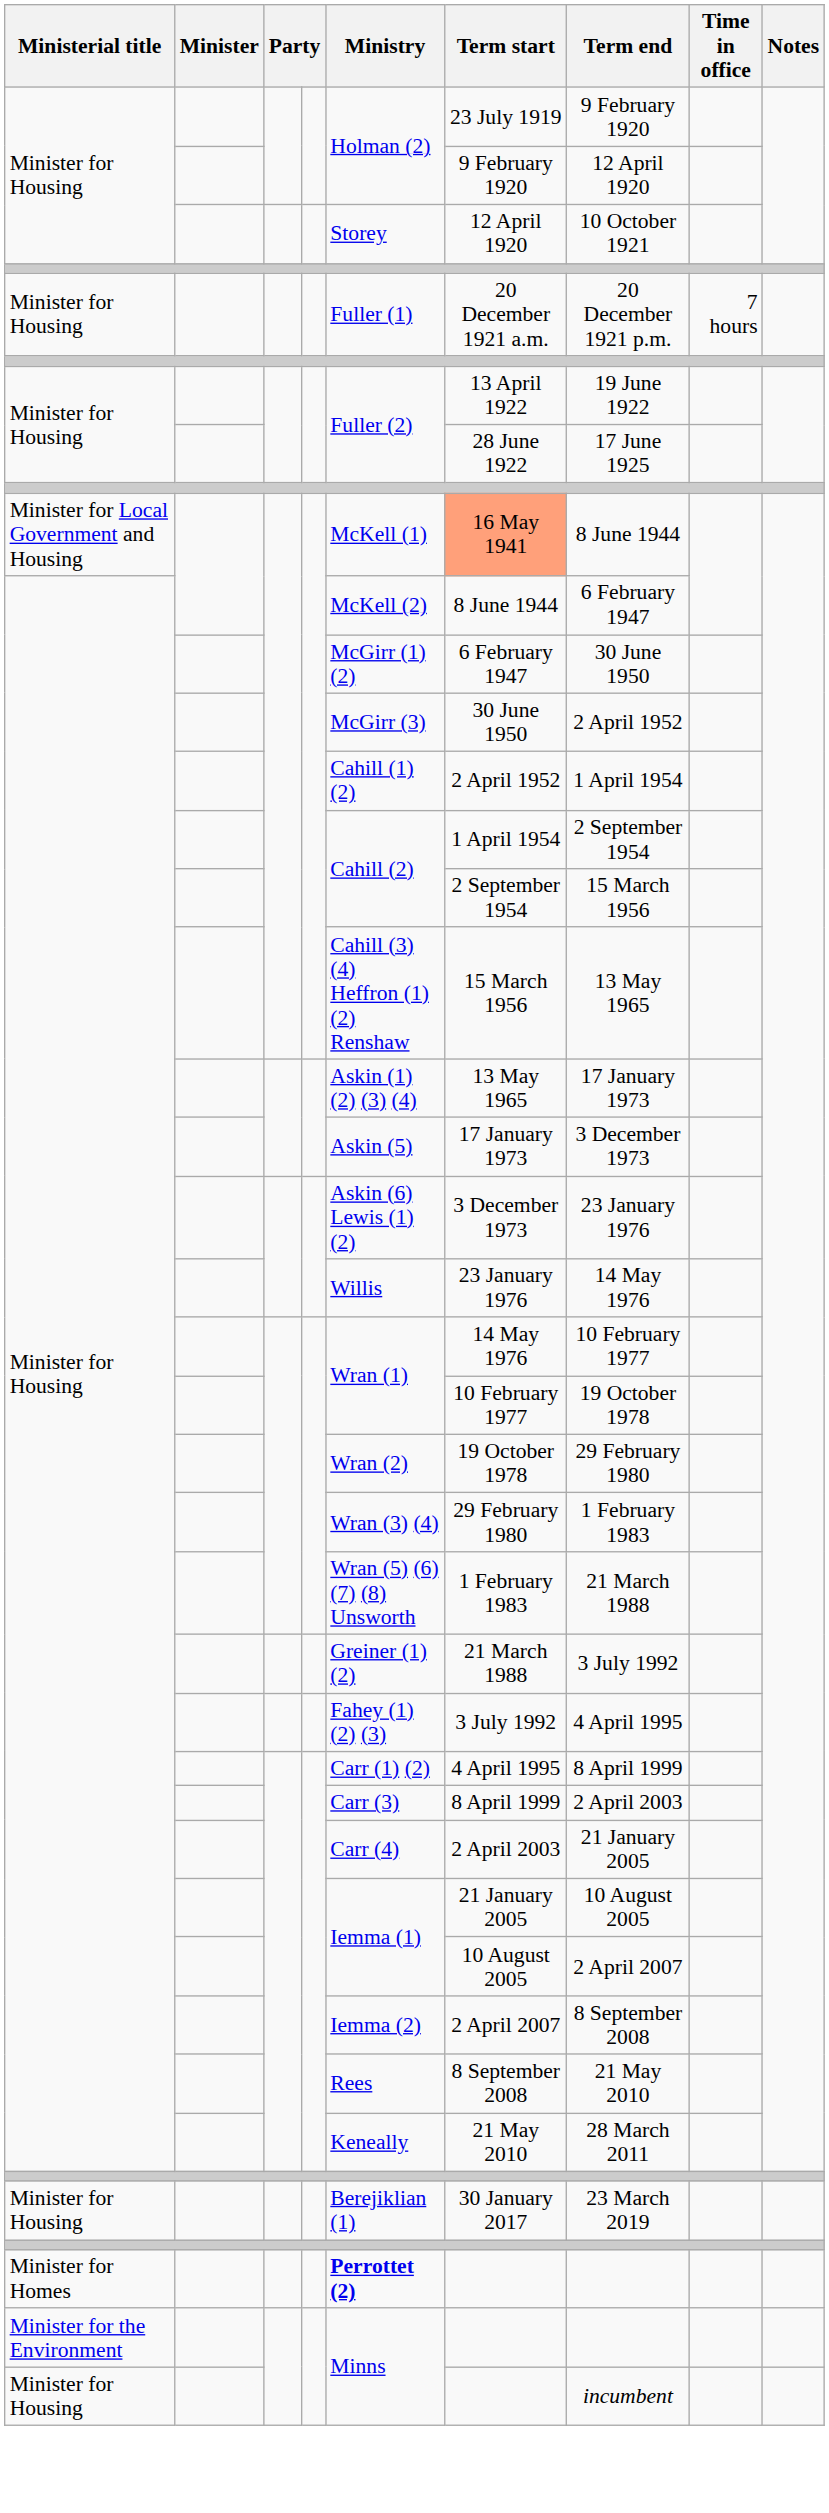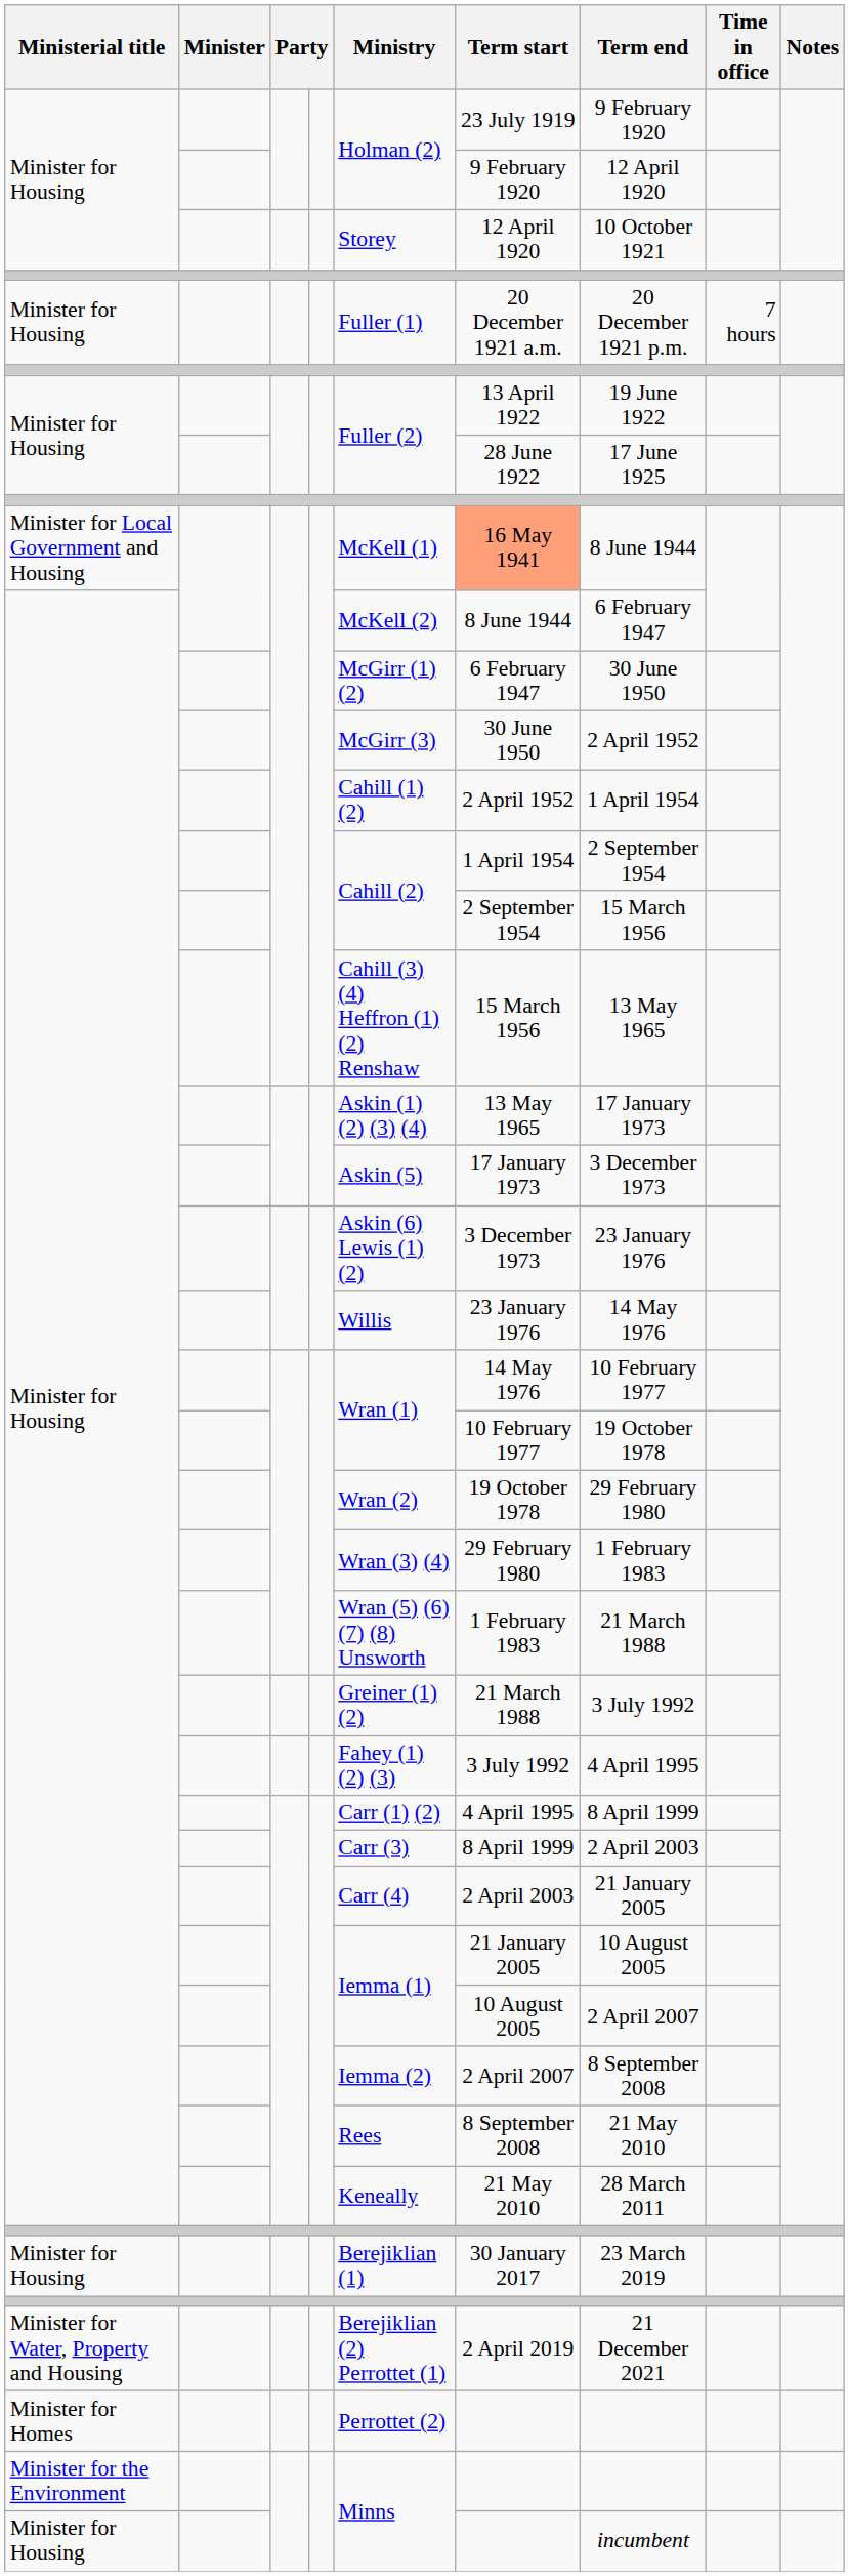+ row: Minister for Water, Property and Housing | Berejiklian (2) Perrottet (1) | 2 April 2019 | 21 December 2021
Minister for Homes | Ministry: bold -> normal
